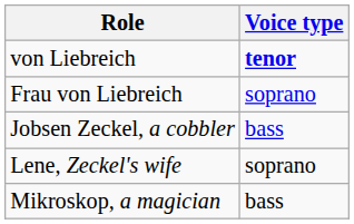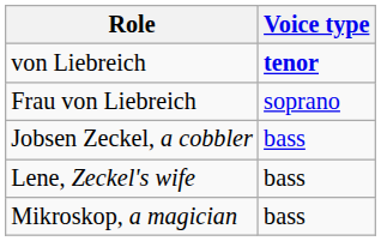Lene, Zeckel's wife | Voice type: soprano -> bass
